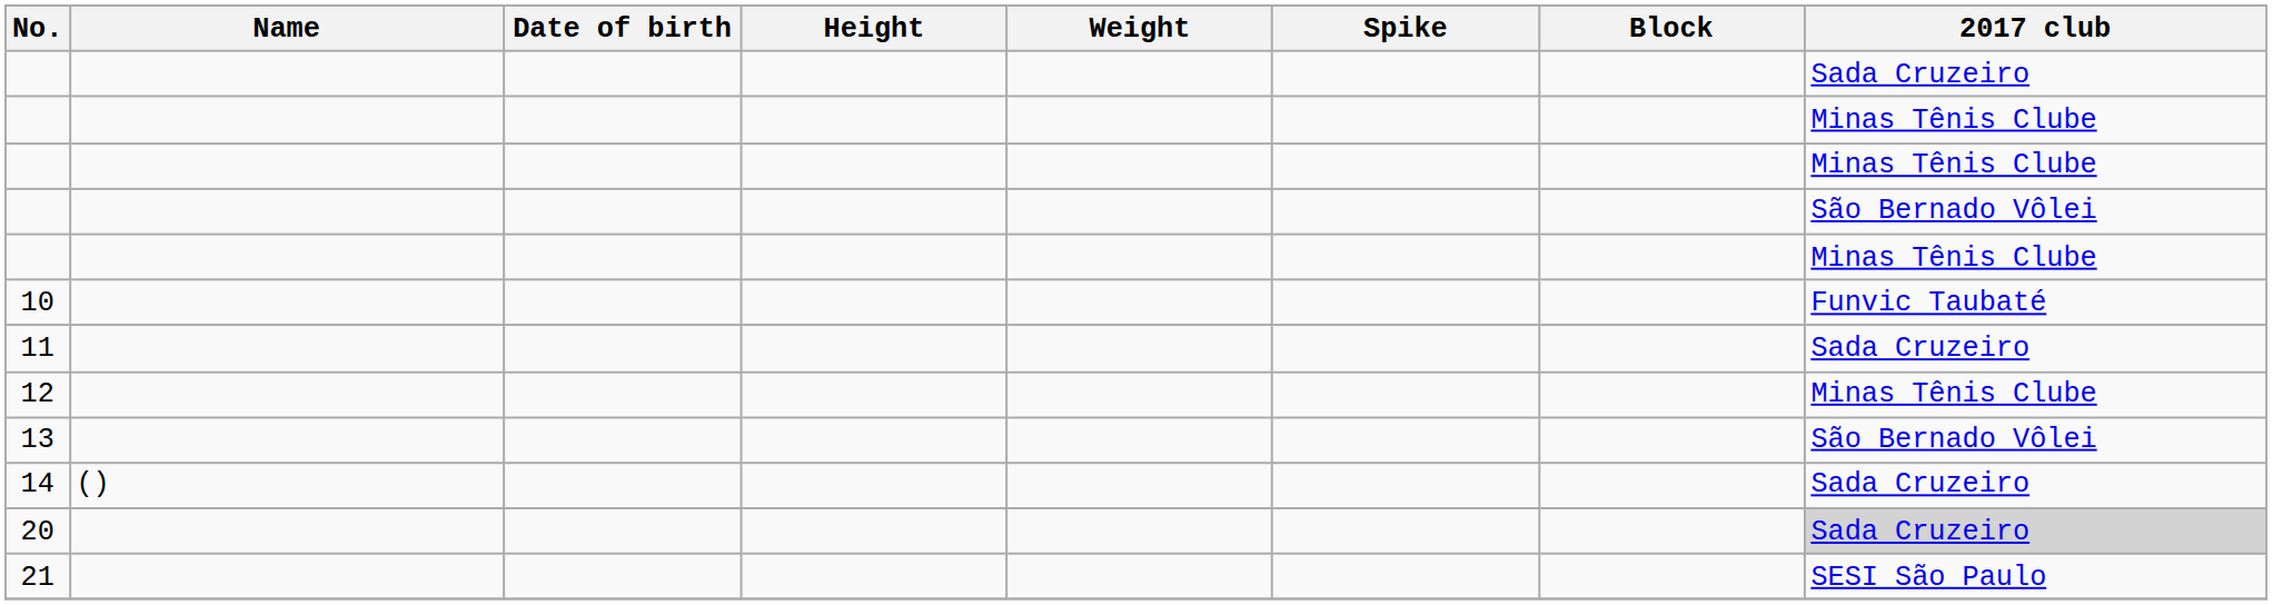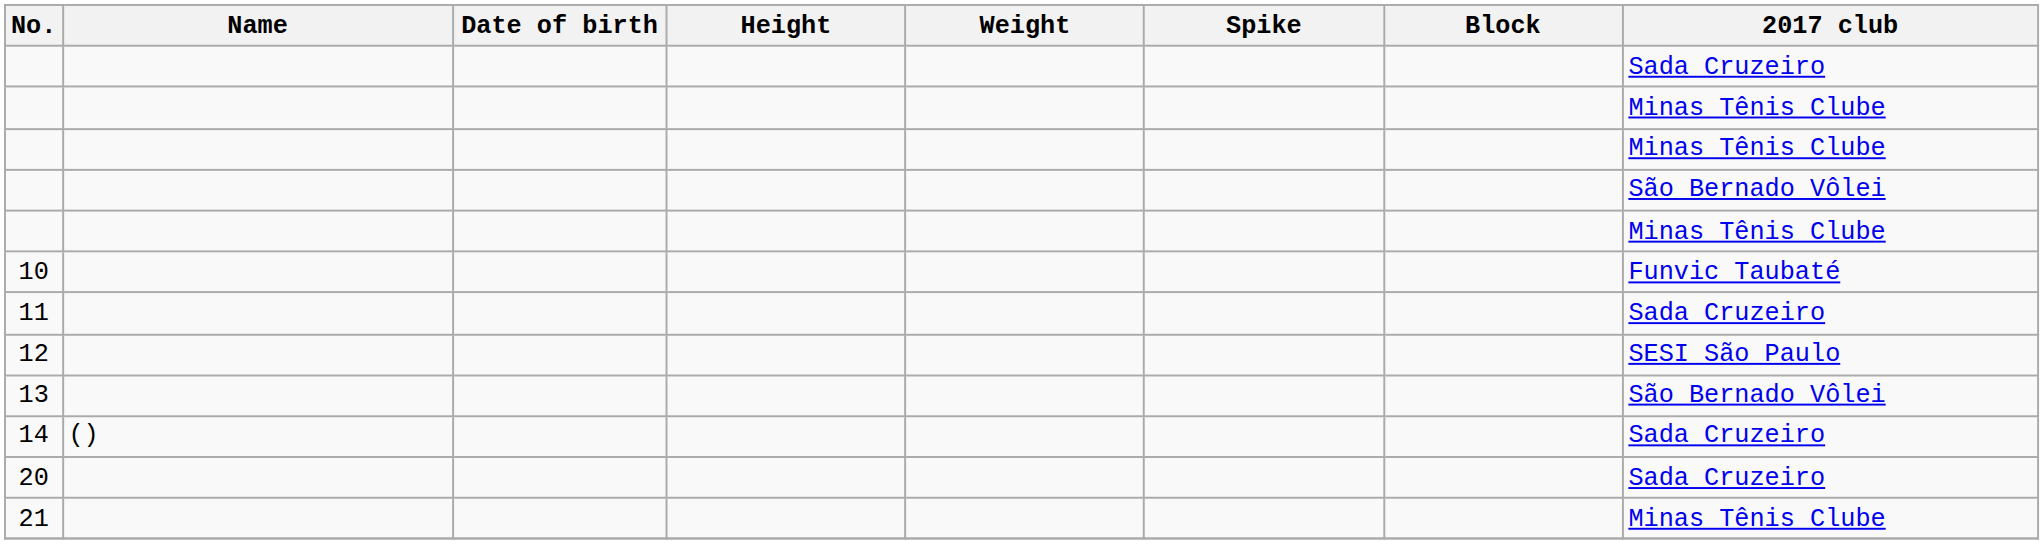12 | 2017 club: Minas Tênis Clube -> SESI São Paulo
20 | 2017 club: lightgrey background -> no background
21 | 2017 club: SESI São Paulo -> Minas Tênis Clube
